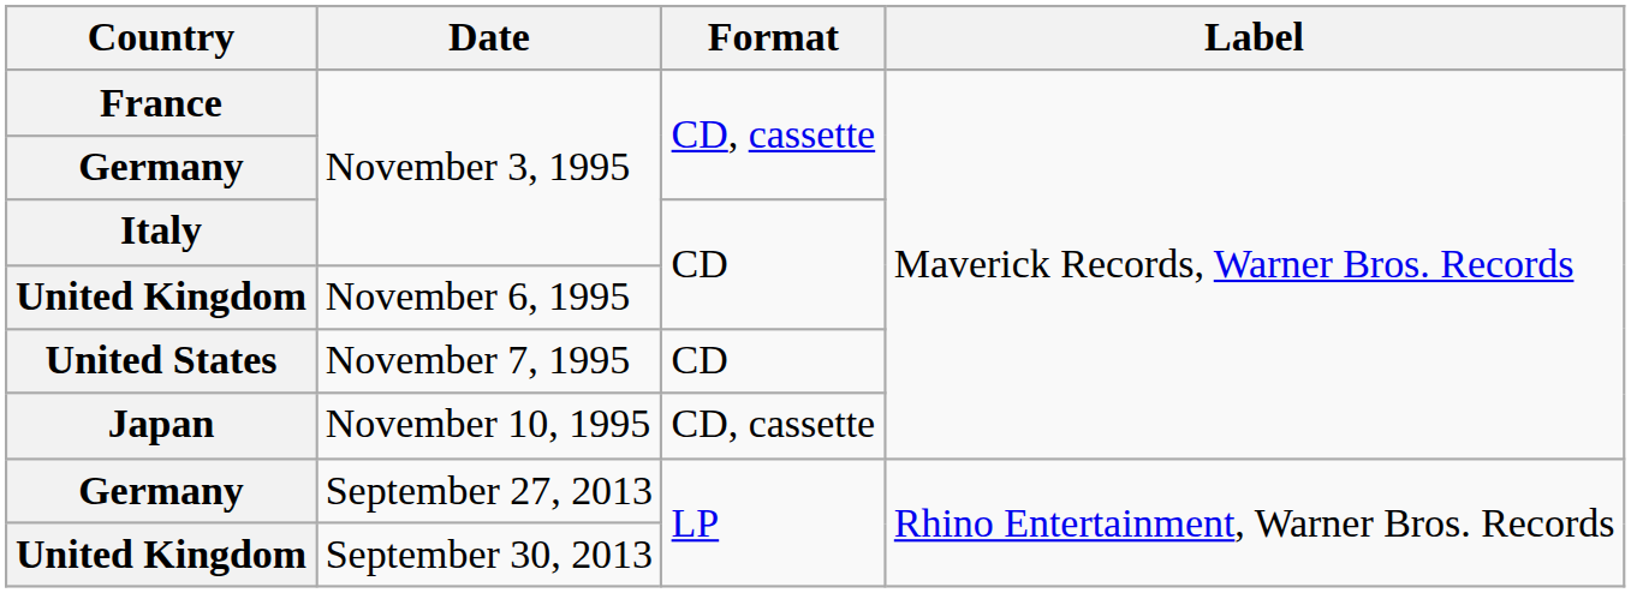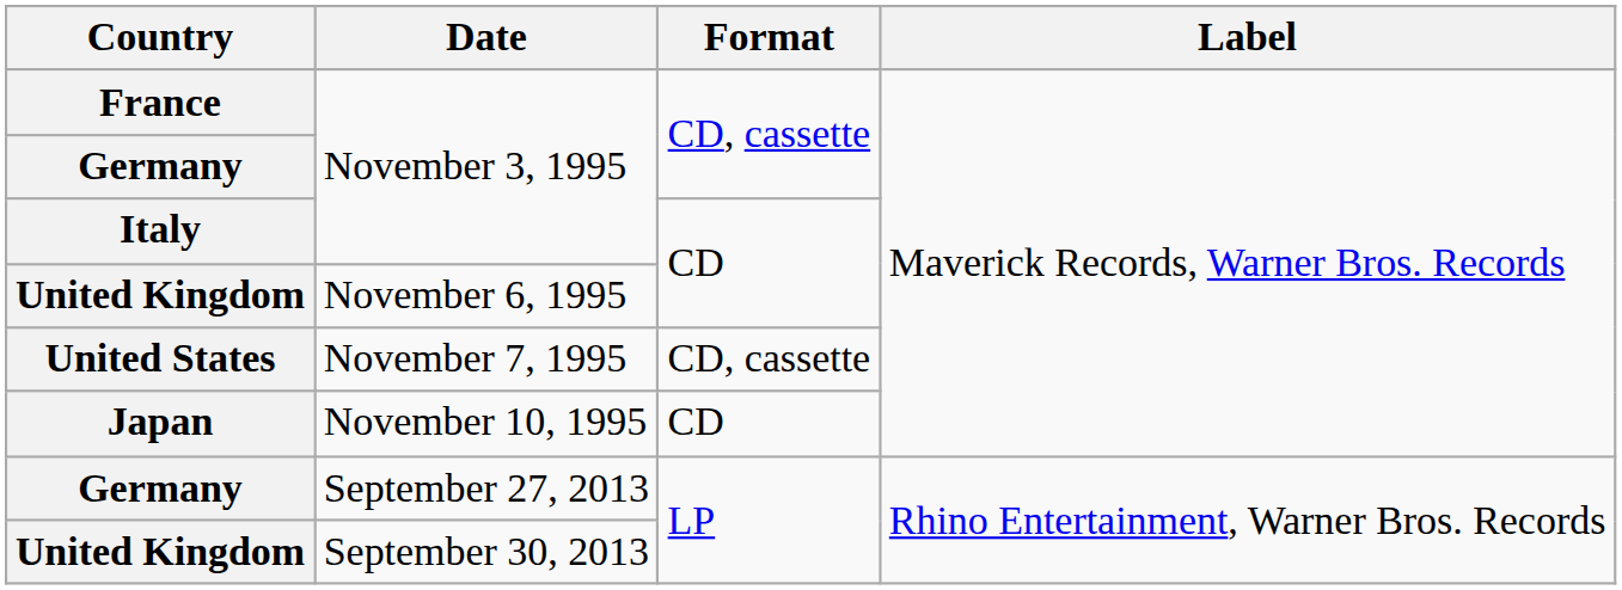United States | Format: CD -> CD, cassette
Japan | Format: CD, cassette -> CD
